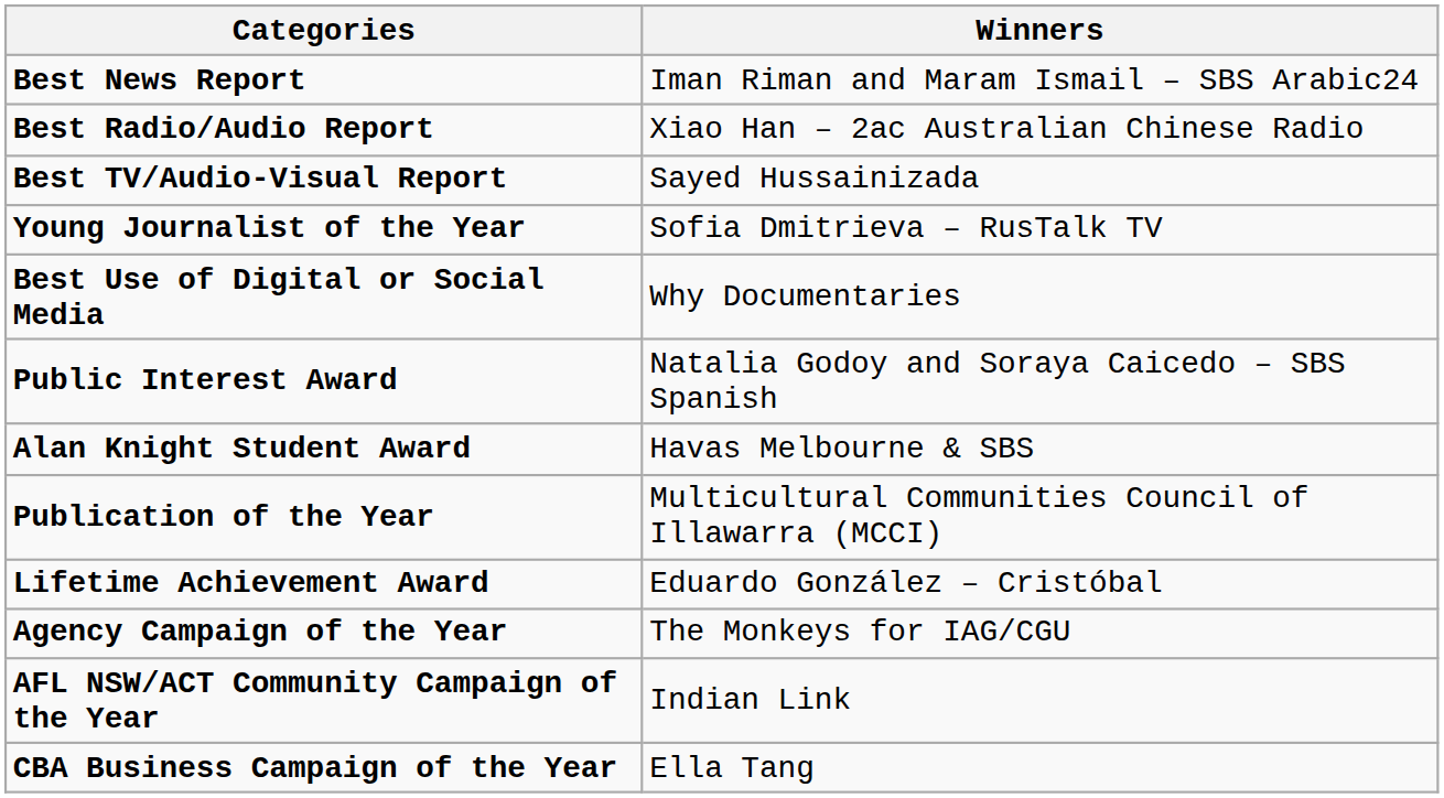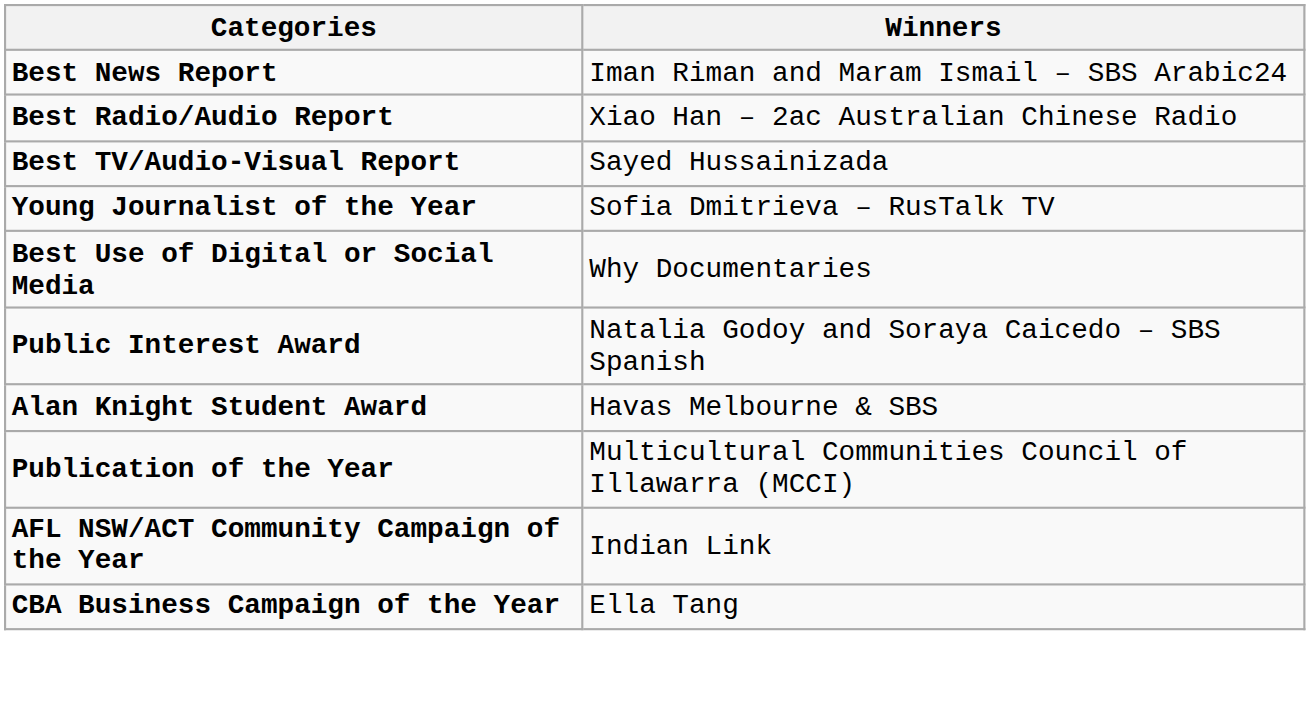- row: Lifetime Achievement Award | Eduardo González – Cristóbal
- row: Agency Campaign of the Year | The Monkeys for IAG/CGU
